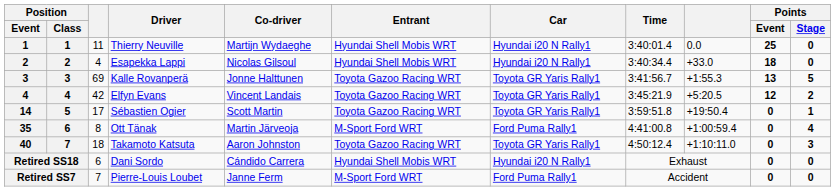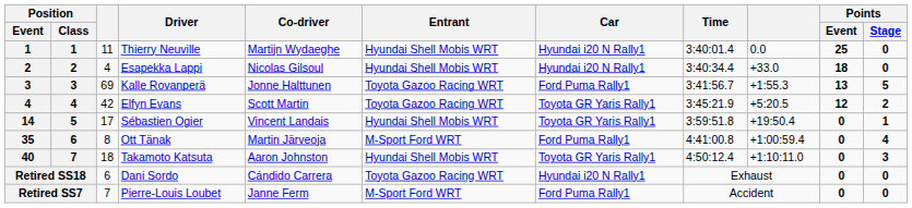Kalle Rovanperä | Car: Toyota GR Yaris Rally1 -> Ford Puma Rally1
Elfyn Evans | Co-driver: Vincent Landais -> Scott Martin
Sébastien Ogier | Co-driver: Scott Martin -> Vincent Landais
Sébastien Ogier | Entrant: Toyota Gazoo Racing WRT -> Hyundai Shell Mobis WRT
Takamoto Katsuta | Entrant: Toyota Gazoo Racing WRT -> Hyundai Shell Mobis WRT
Dani Sordo | Entrant: Hyundai Shell Mobis WRT -> Toyota Gazoo Racing WRT
